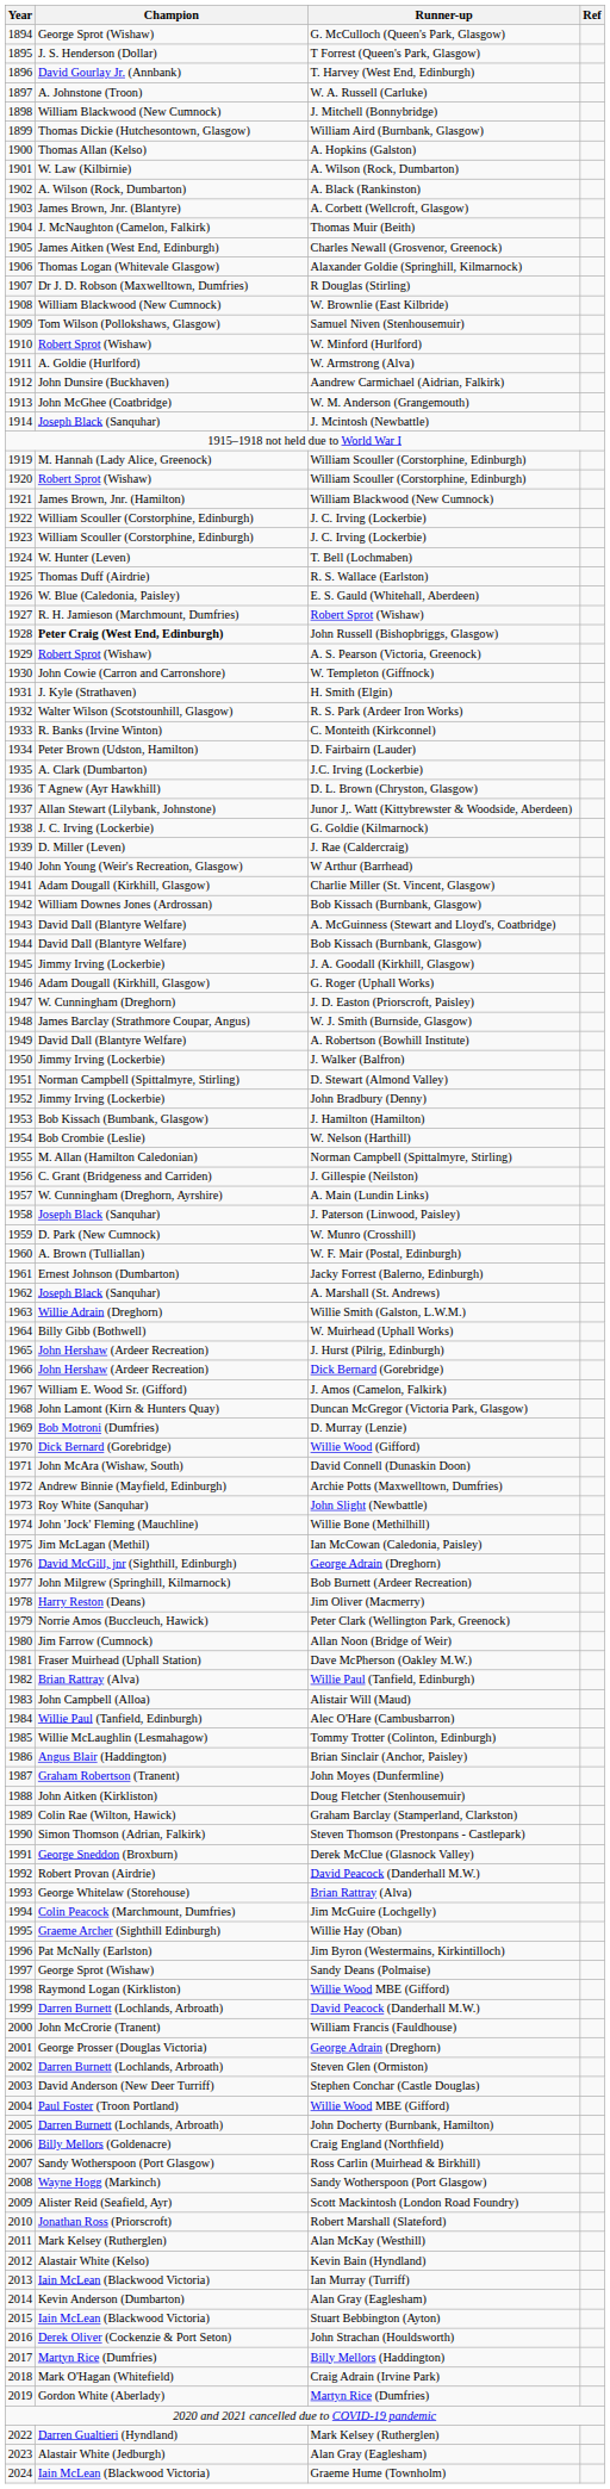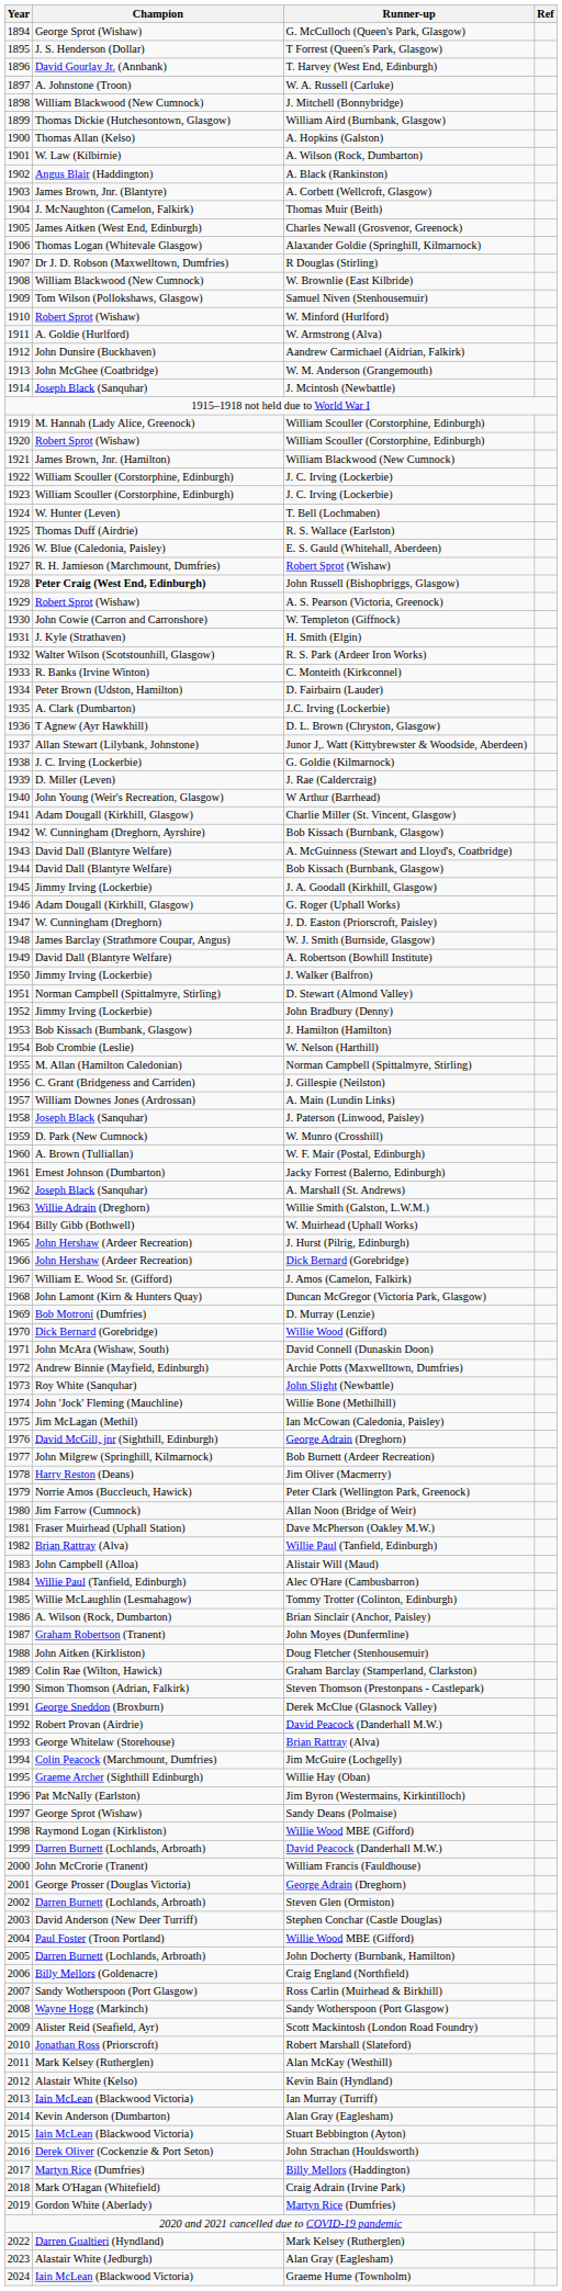A. Black (Rankinston) | Champion: A. Wilson (Rock, Dumbarton) -> Angus Blair (Haddington)
1942 / Bob Kissach (Burnbank, Glasgow) | Champion: William Downes Jones (Ardrossan) -> W. Cunningham (Dreghorn, Ayrshire)
A. Main (Lundin Links) | Champion: W. Cunningham (Dreghorn, Ayrshire) -> William Downes Jones (Ardrossan)
Brian Sinclair (Anchor, Paisley) | Champion: Angus Blair (Haddington) -> A. Wilson (Rock, Dumbarton)
